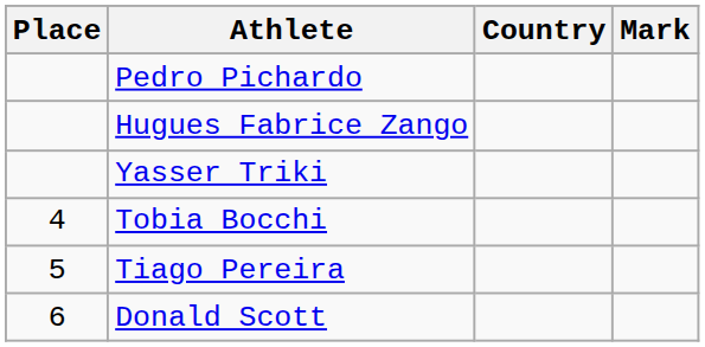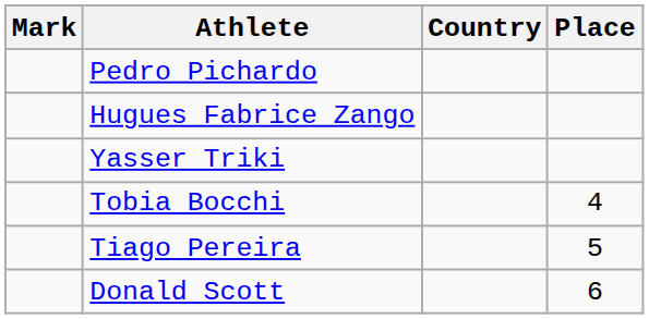columns swapped: Place <-> Mark
